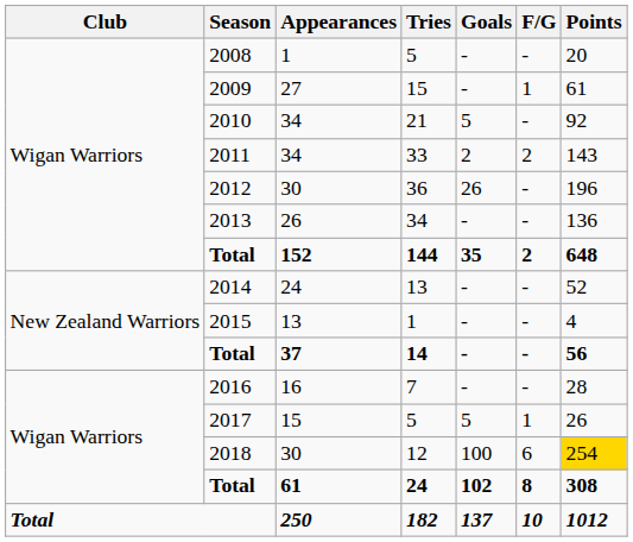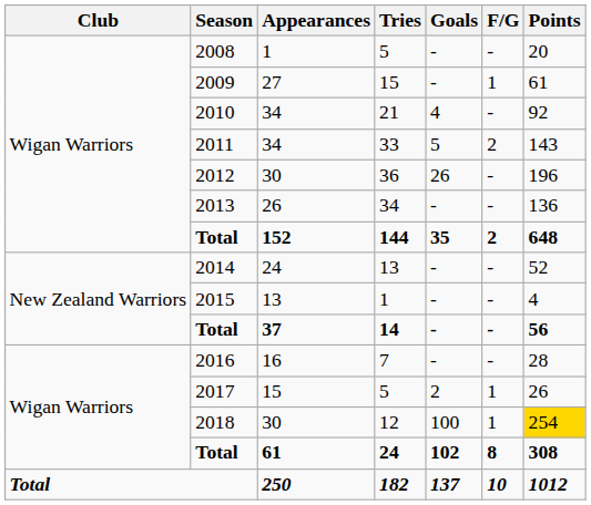21 | Goals: 5 -> 4
33 | Goals: 2 -> 5
15 / 5 | Goals: 5 -> 2
12 | F/G: 6 -> 1
